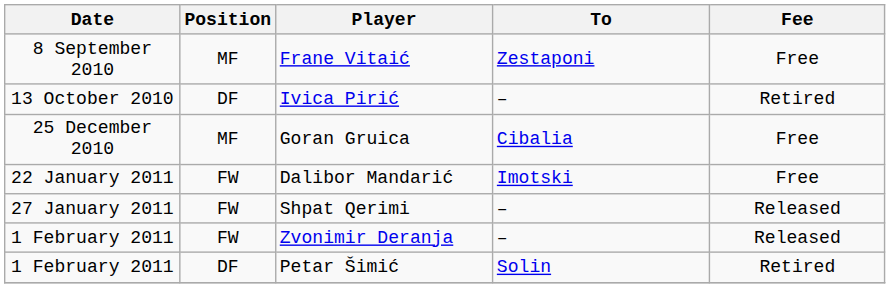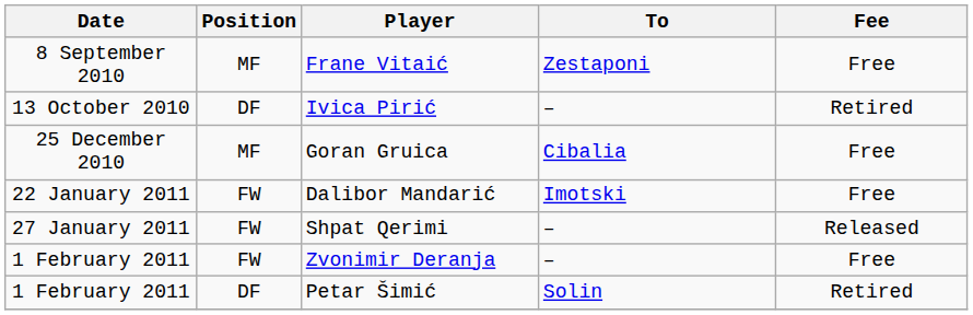Zvonimir Deranja | Fee: Released -> Free
